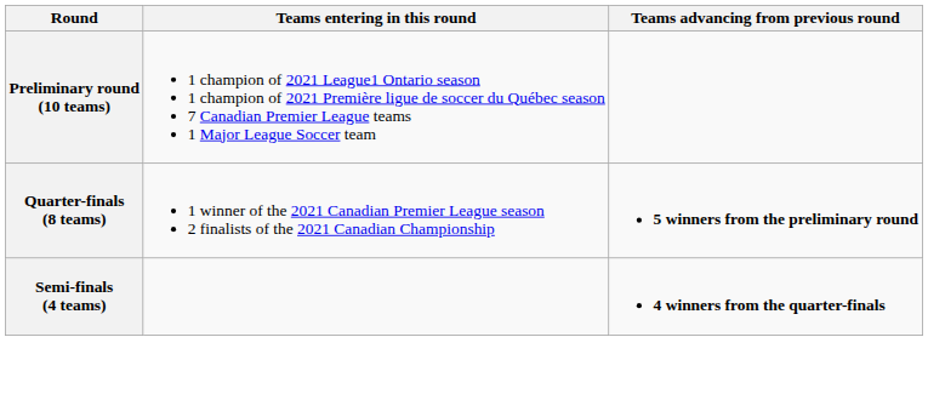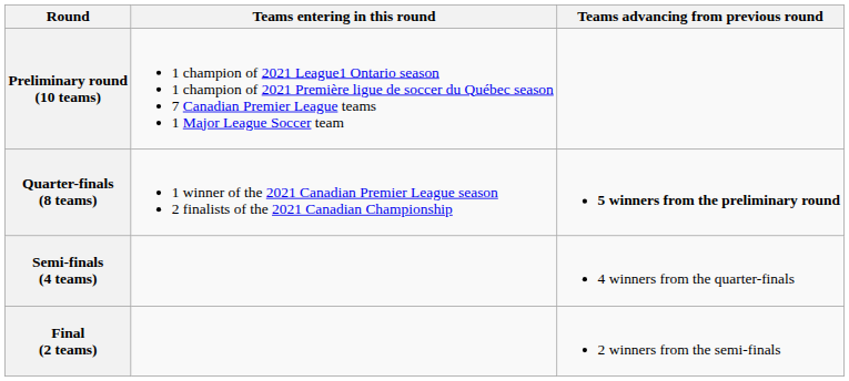Semi-finals (4 teams) | Teams advancing from previous round: bold -> normal
+ row: Final (2 teams) | 2 winners from the semi-finals
